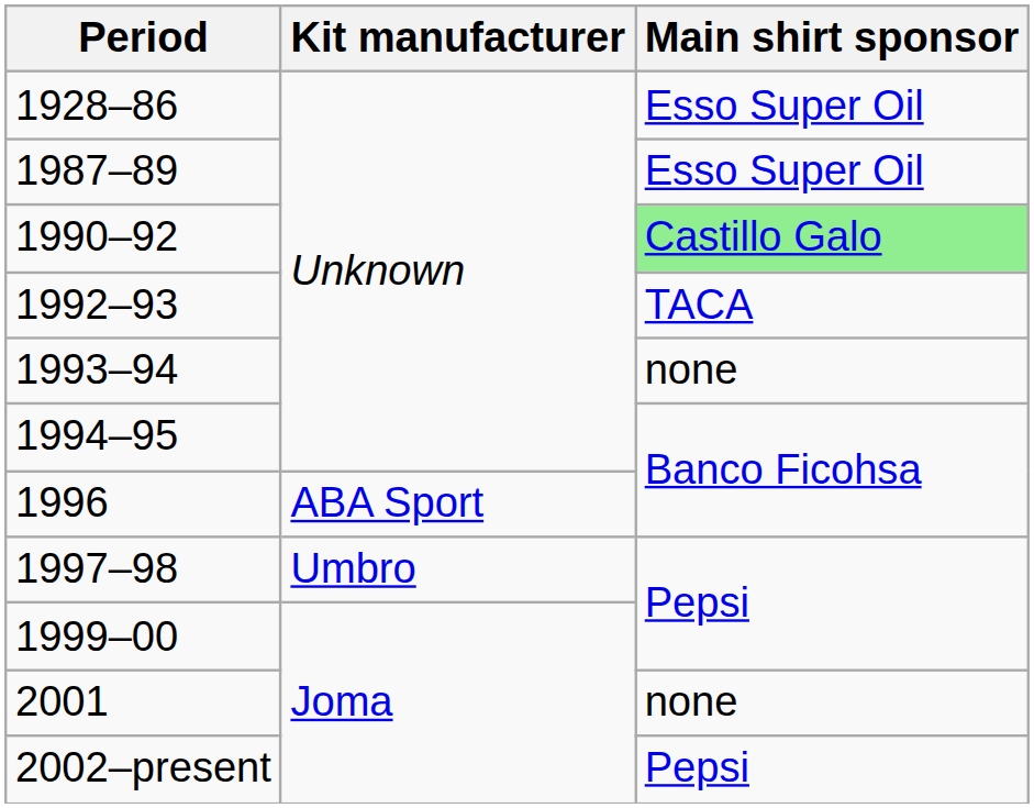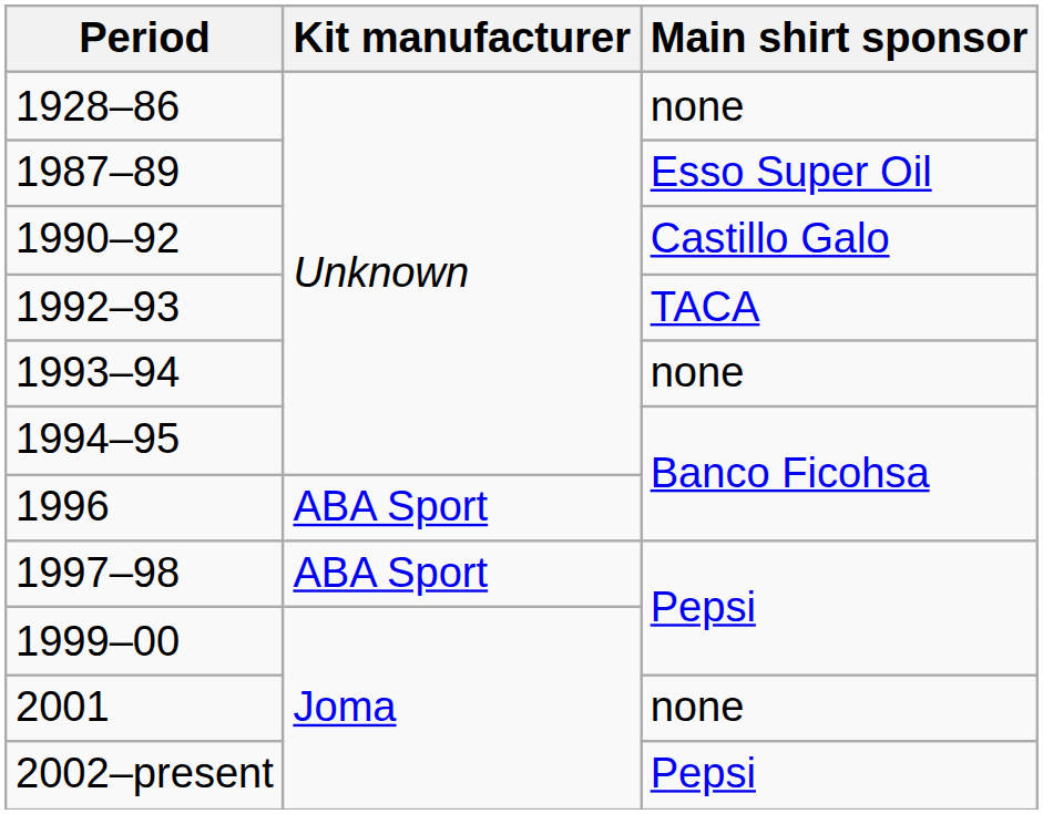1928–86 | Main shirt sponsor: Esso Super Oil -> none
1990–92 | Main shirt sponsor: lightgreen background -> no background
1997–98 | Kit manufacturer: Umbro -> ABA Sport
